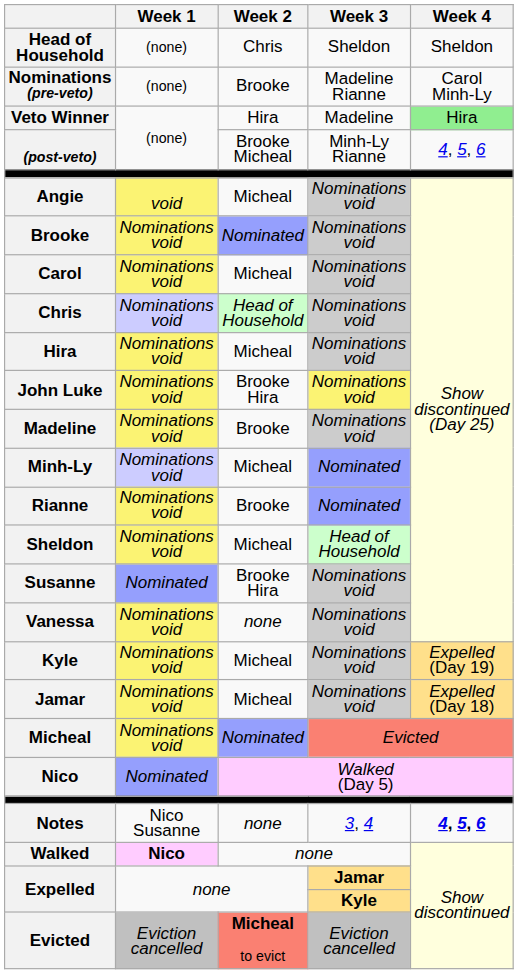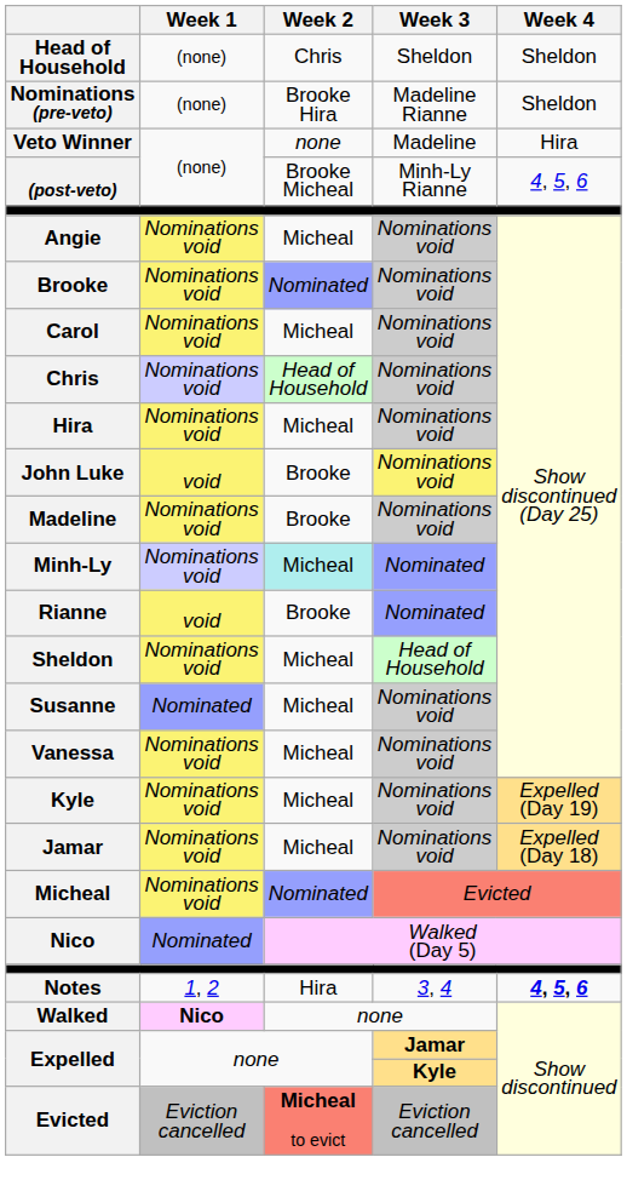Nominations (pre-veto) | Week 2: Brooke -> Brooke Hira
Nominations (pre-veto) | Week 4: Carol Minh-Ly -> Sheldon
Veto Winner | Week 2: Hira -> none
Veto Winner | Week 4: lightgreen background -> no background
Angie | Week 1: void -> Nominations void
John Luke | Week 1: Nominations void -> void
John Luke | Week 2: Brooke Hira -> Brooke
Minh-Ly | Week 2: no background -> paleturquoise background
Rianne | Week 1: Nominations void -> void
Susanne | Week 2: Brooke Hira -> Micheal
Vanessa | Week 2: none -> Micheal
Notes | Week 1: Nico Susanne -> 1, 2
Notes | Week 2: none -> Hira
